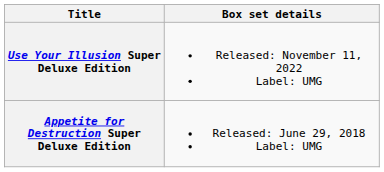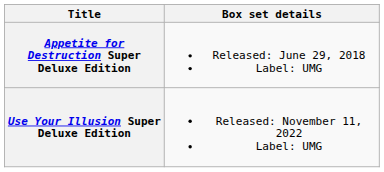rows swapped: Appetite for Destruction Super Deluxe Edition <-> Use Your Illusion Super Deluxe Edition
